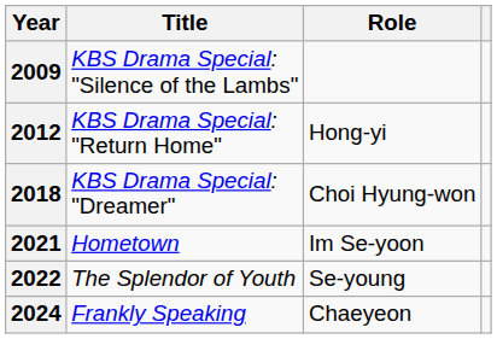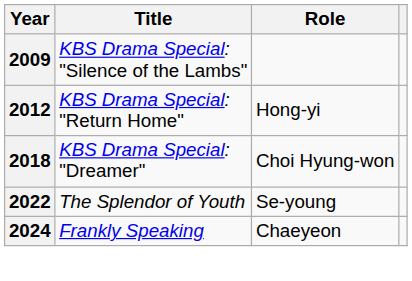- row: 2021 | Hometown | Im Se-yoon
